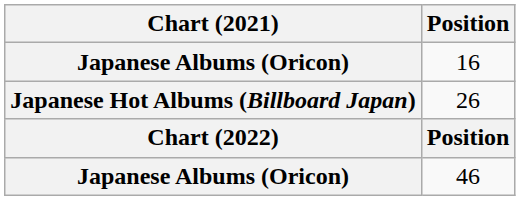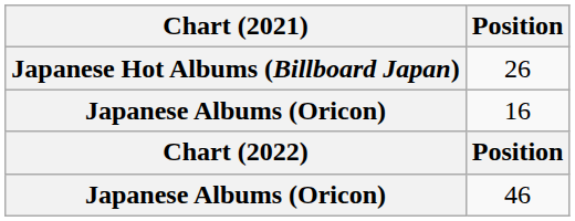rows swapped: 16 <-> 26
